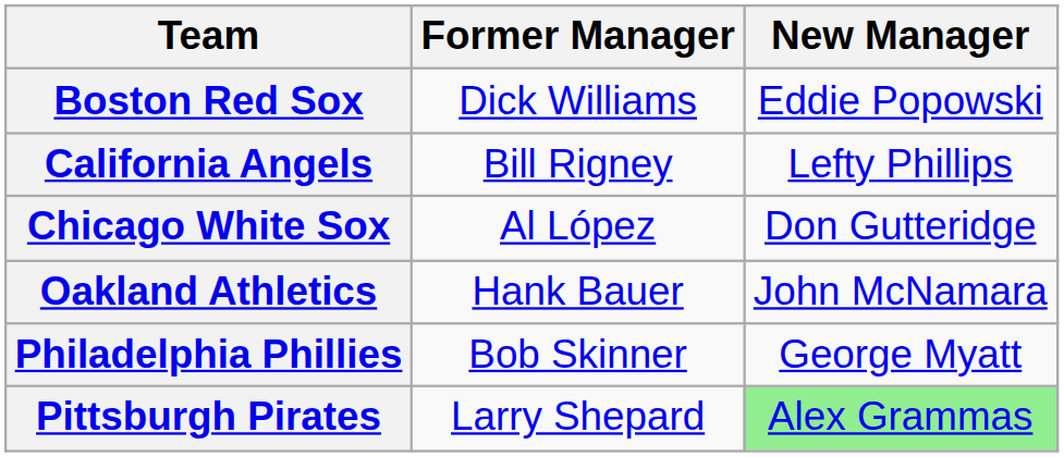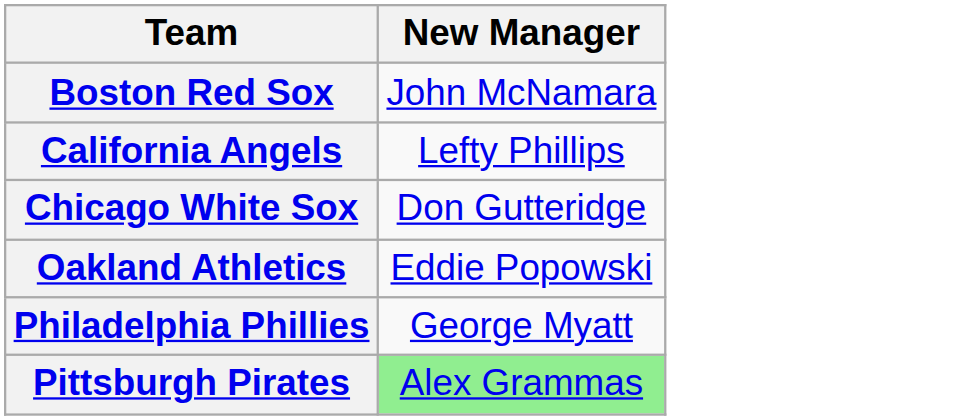- column: Former Manager | Dick Williams | Bill Rigney | Al López | Hank Bauer | Bob Skinner | Larry Shepard
Boston Red Sox | New Manager: Eddie Popowski -> John McNamara
Oakland Athletics | New Manager: John McNamara -> Eddie Popowski
